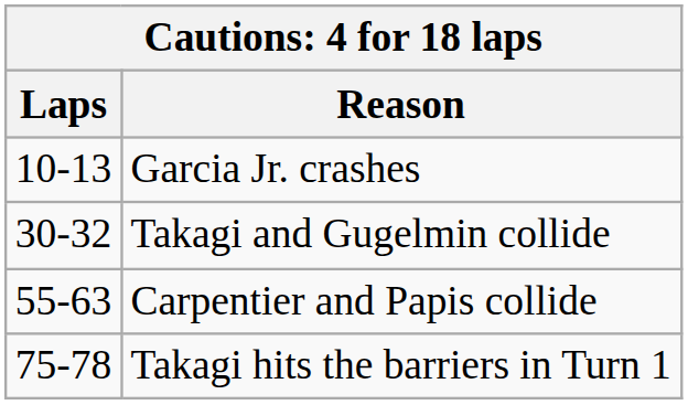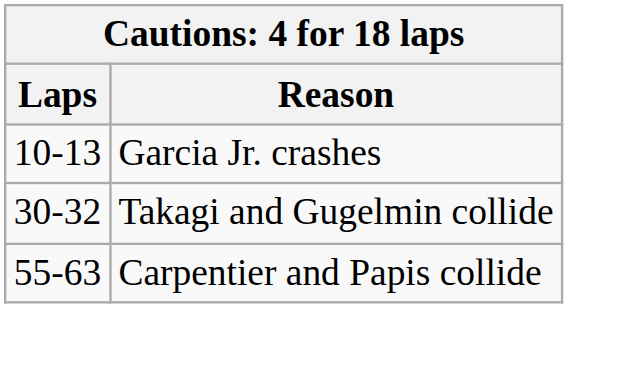- row: 75-78 | Takagi hits the barriers in Turn 1
